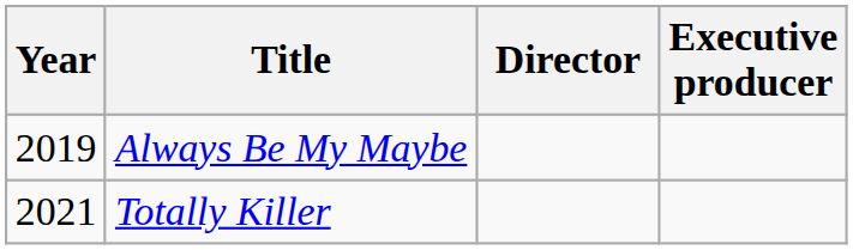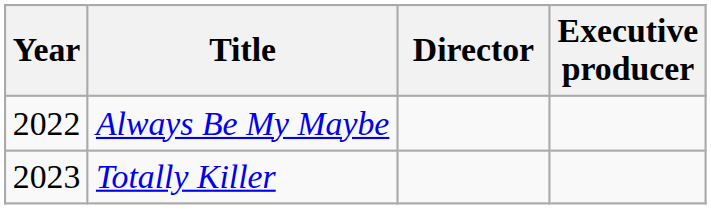Always Be My Maybe | Year: 2019 -> 2022
Totally Killer | Year: 2021 -> 2023
